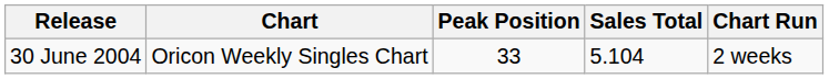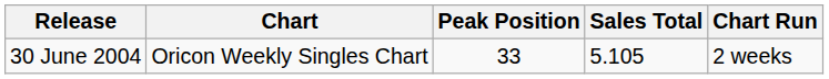30 June 2004 | Sales Total: 5.104 -> 5.105
